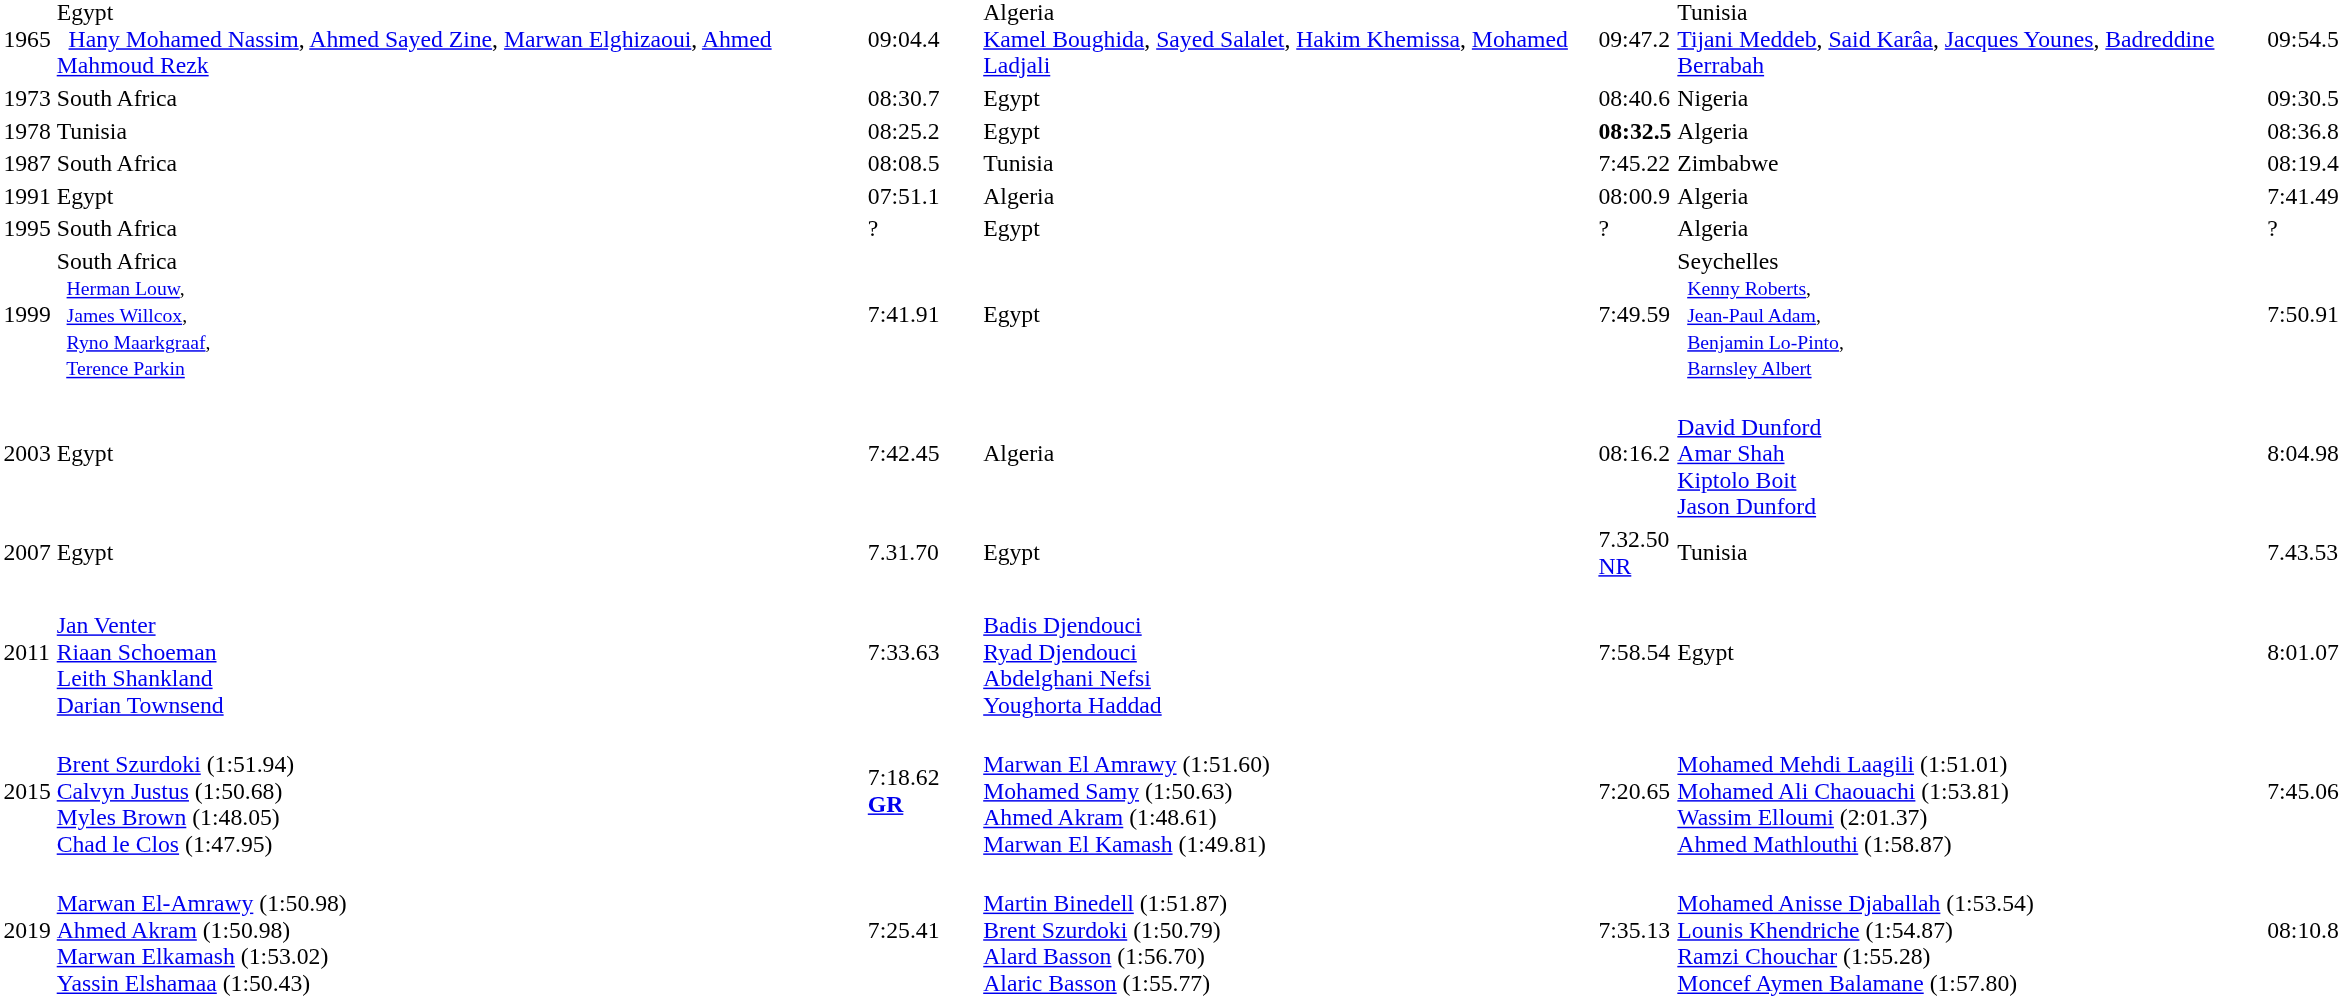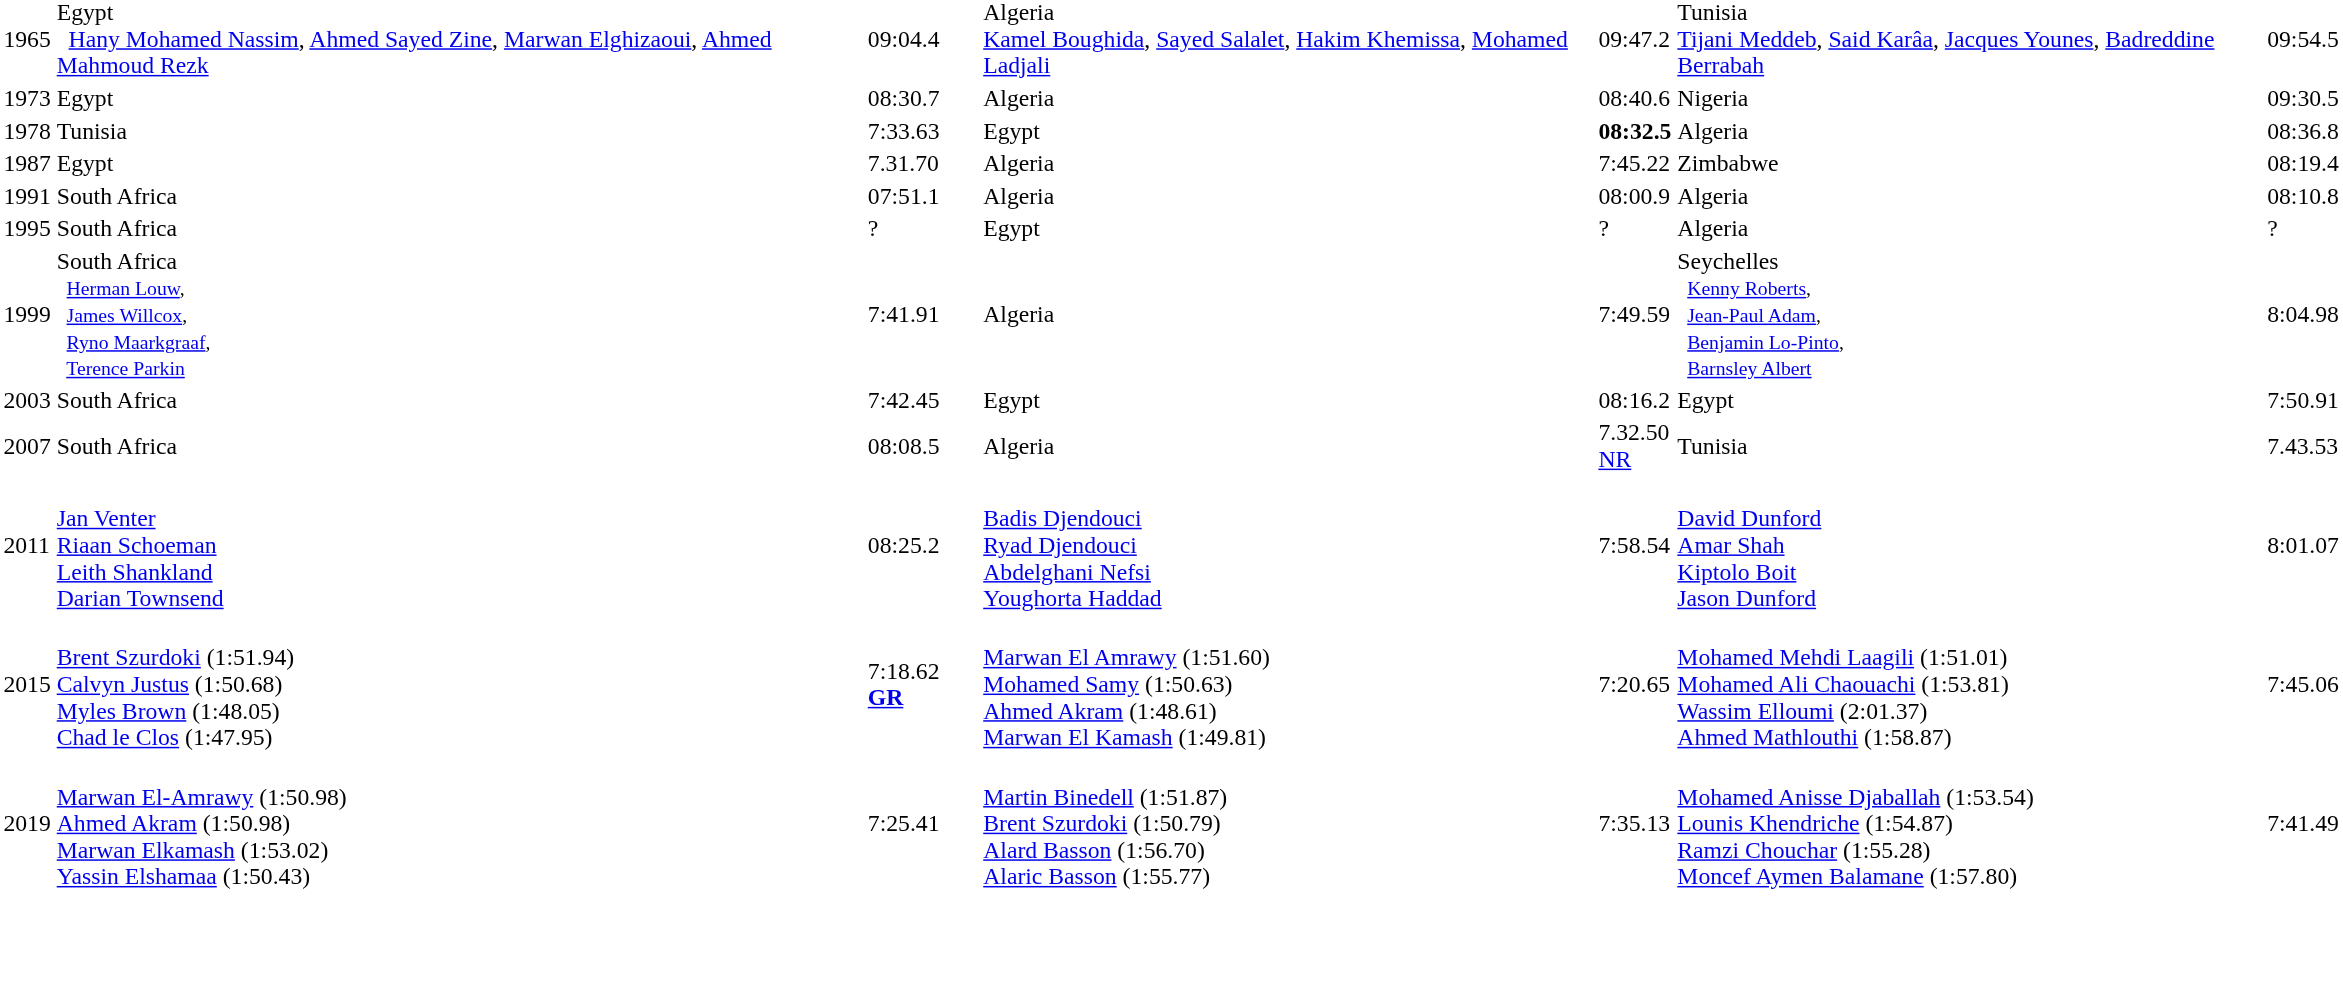1973 | column 2: South Africa -> Egypt
1973 | column 4: Egypt -> Algeria
1978 | column 3: 08:25.2 -> 7:33.63
1987 | column 2: South Africa -> Egypt
1987 | column 3: 08:08.5 -> 7.31.70
1987 | column 4: Tunisia -> Algeria
1991 | column 2: Egypt -> South Africa
1991 | column 7: 7:41.49 -> 08:10.8
1999 | column 4: Egypt -> Algeria
1999 | column 7: 7:50.91 -> 8:04.98
2003 | column 2: Egypt -> South Africa
2003 | column 4: Algeria -> Egypt
2003 | column 6: David Dunford Amar Shah Kiptolo Boit Jason Dunford -> Egypt
2003 | column 7: 8:04.98 -> 7:50.91
2007 | column 2: Egypt -> South Africa
2007 | column 3: 7.31.70 -> 08:08.5
2007 | column 4: Egypt -> Algeria
2011 | column 3: 7:33.63 -> 08:25.2
2011 | column 6: Egypt -> David Dunford Amar Shah Kiptolo Boit Jason Dunford
2019 | column 7: 08:10.8 -> 7:41.49
